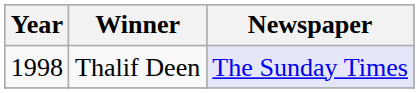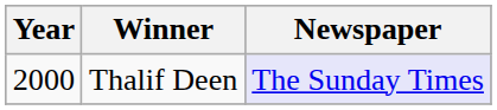Thalif Deen | Year: 1998 -> 2000
